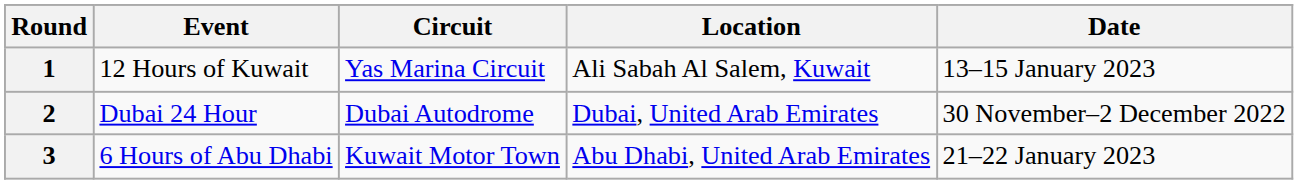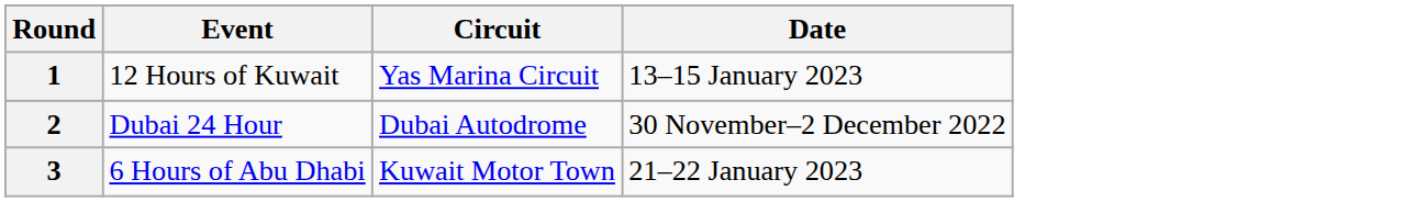- column: Location | Ali Sabah Al Salem, Kuwait | Dubai, United Arab Emirates | Abu Dhabi, United Arab Emirates
